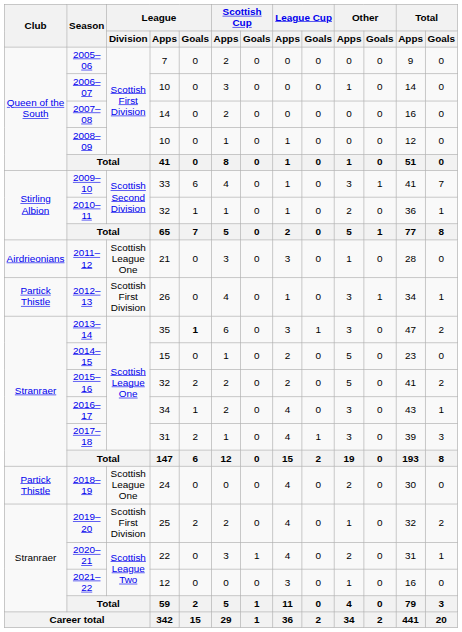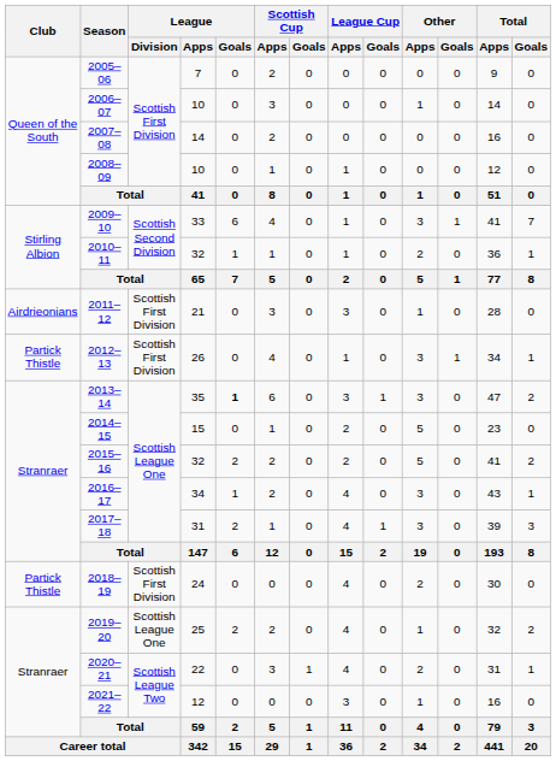2011–12 | League / Division: Scottish League One -> Scottish First Division
2018–19 | League / Division: Scottish League One -> Scottish First Division
2019–20 | League / Division: Scottish First Division -> Scottish League One
